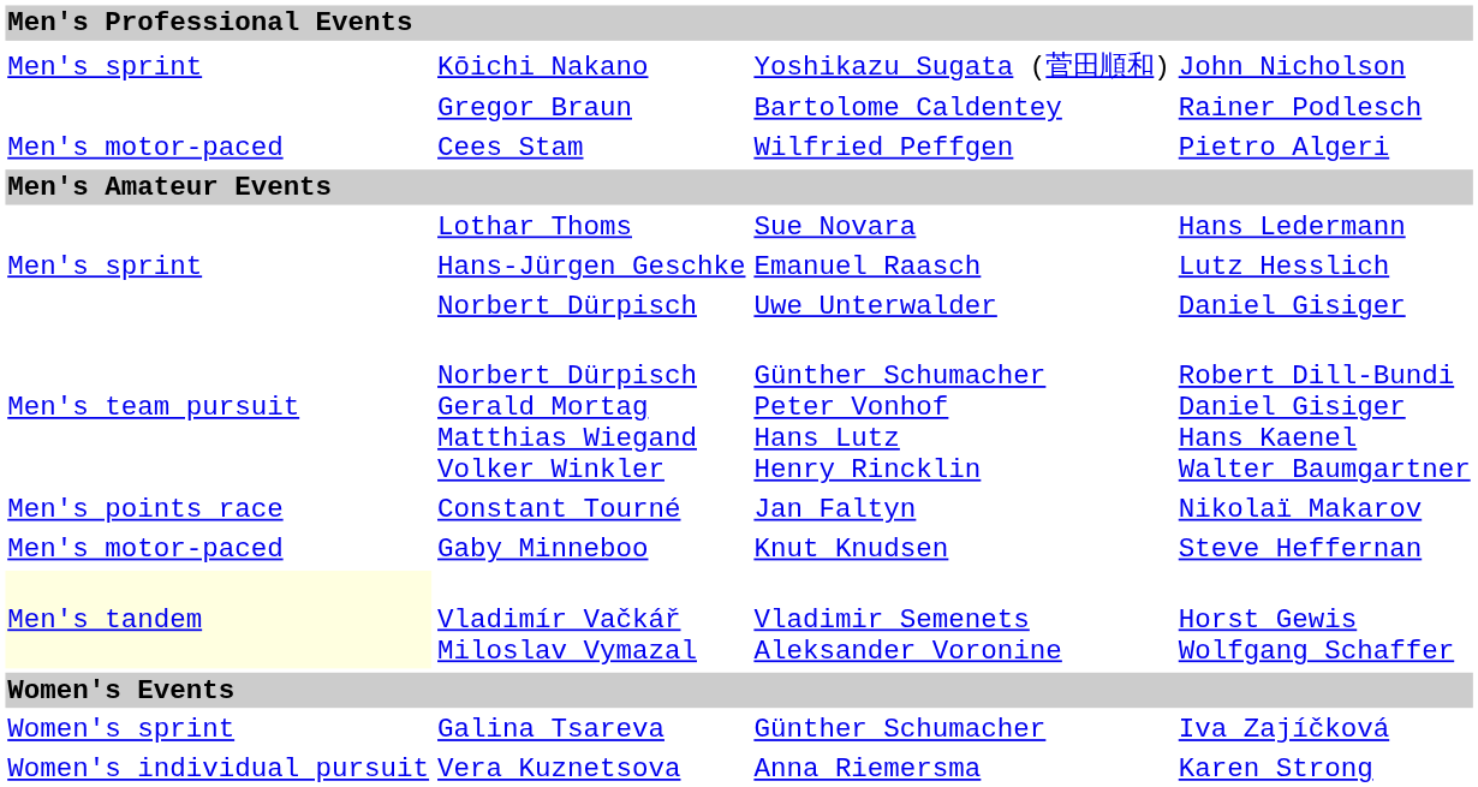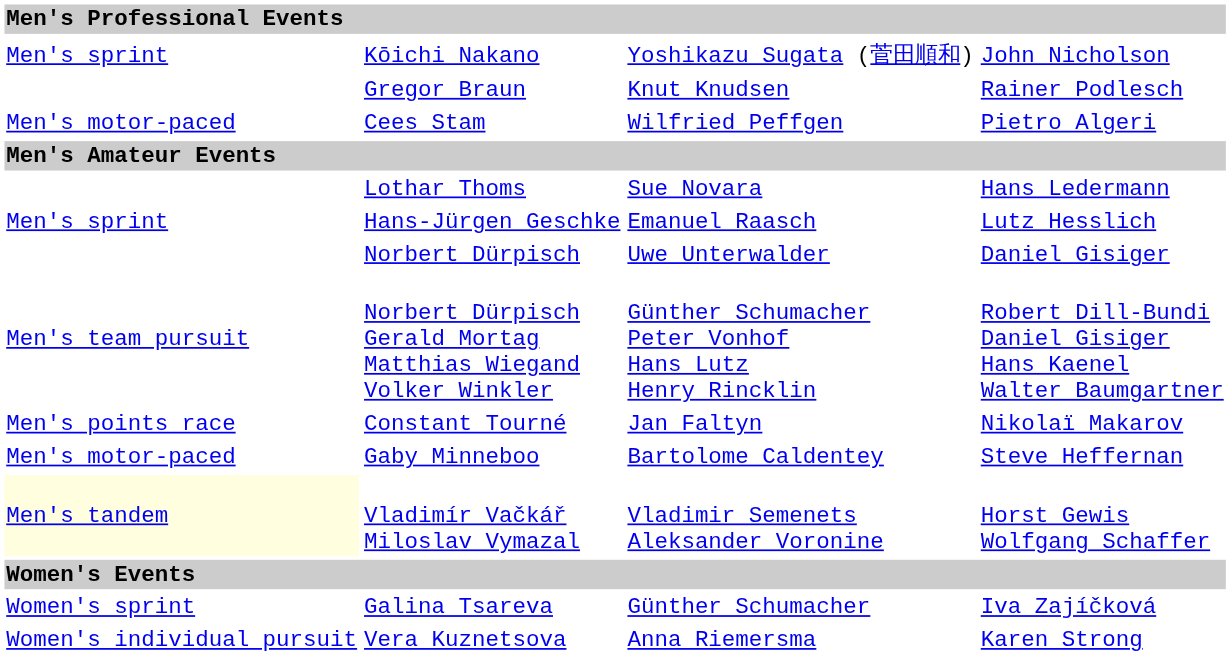Gregor Braun | column 3: Bartolome Caldentey -> Knut Knudsen
Gaby Minneboo | column 3: Knut Knudsen -> Bartolome Caldentey
